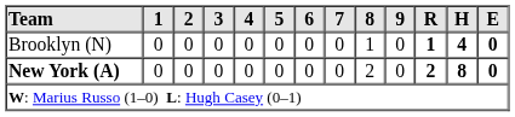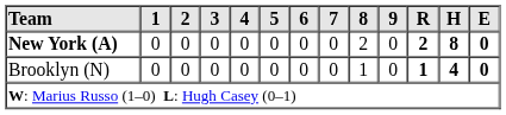rows swapped: New York (A) <-> Brooklyn (N)
